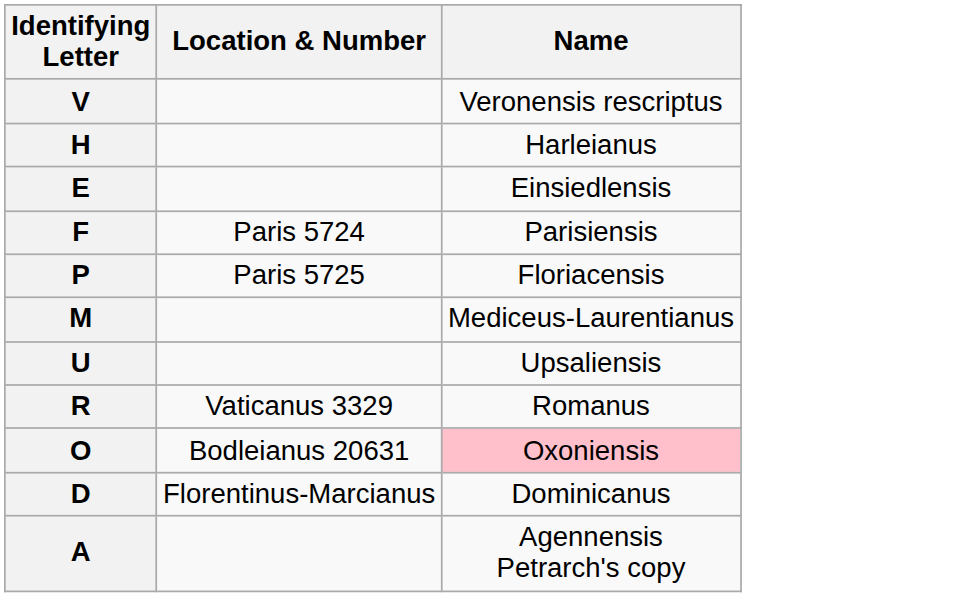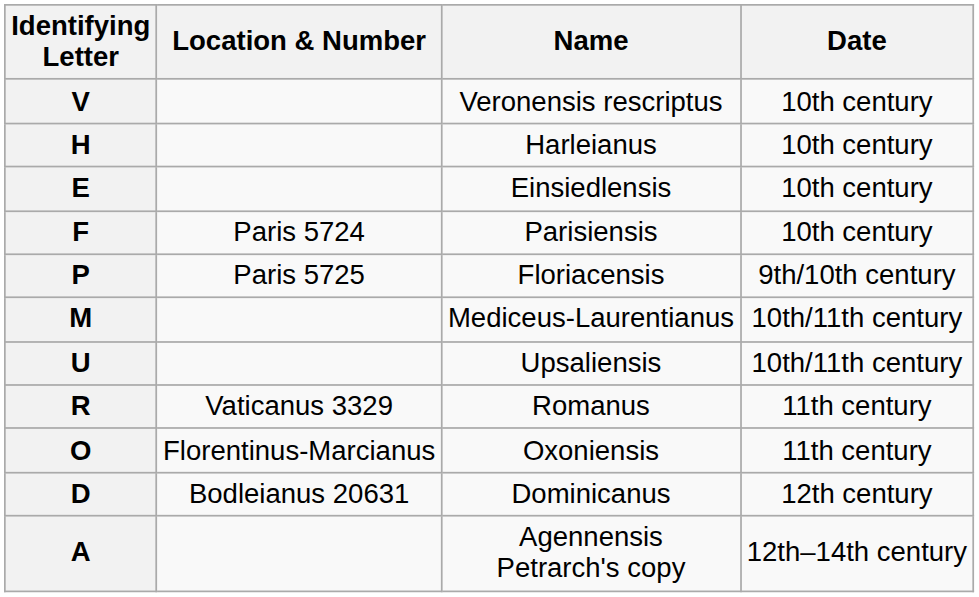+ column: Date | 10th century | 10th century | 10th century | 10th century | 9th/10th century | 10th/11th century | 10th/11th century | 11th century | 11th century | 12th century | 12th–14th century
O | Location & Number: Bodleianus 20631 -> Florentinus-Marcianus
O | Name: pink background -> no background
D | Location & Number: Florentinus-Marcianus -> Bodleianus 20631
